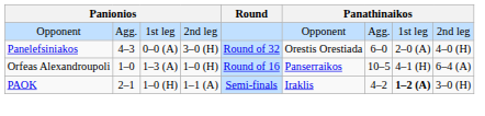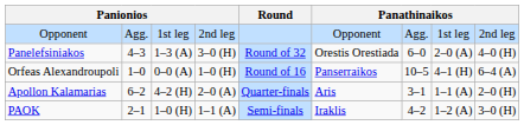Panelefsiniakos | column 3: 0–0 (A) -> 1–3 (A)
Orfeas Alexandroupoli | column 3: 1–3 (A) -> 0–0 (A)
+ row: Apollon Kalamarias | 6–2 | 4–2 (H) | 2–0 (A) | Quarter-finals | Aris | 3–1 | 1–1 (A) | 2–0 (H)
PAOK | column 8: bold -> normal
